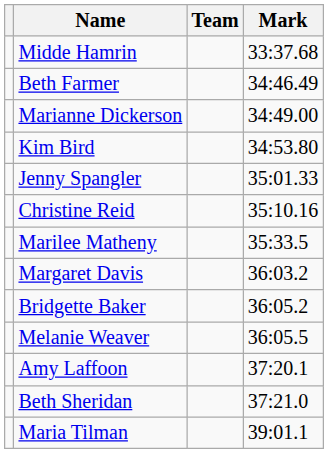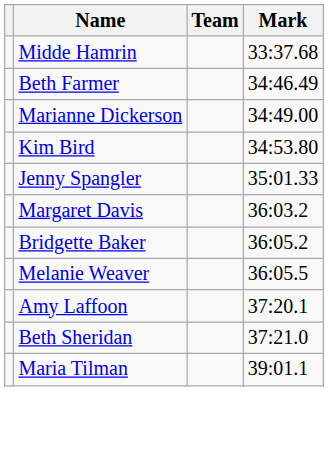- row: Christine Reid | 35:10.16
- row: Marilee Matheny | 35:33.5
